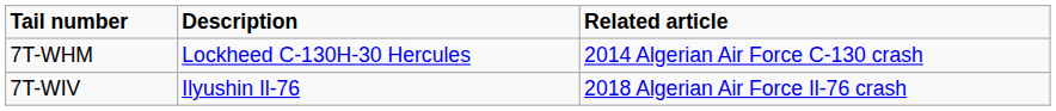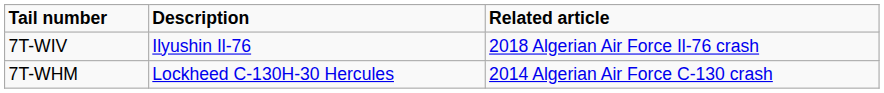rows swapped: 7T-WHM <-> 7T-WIV
